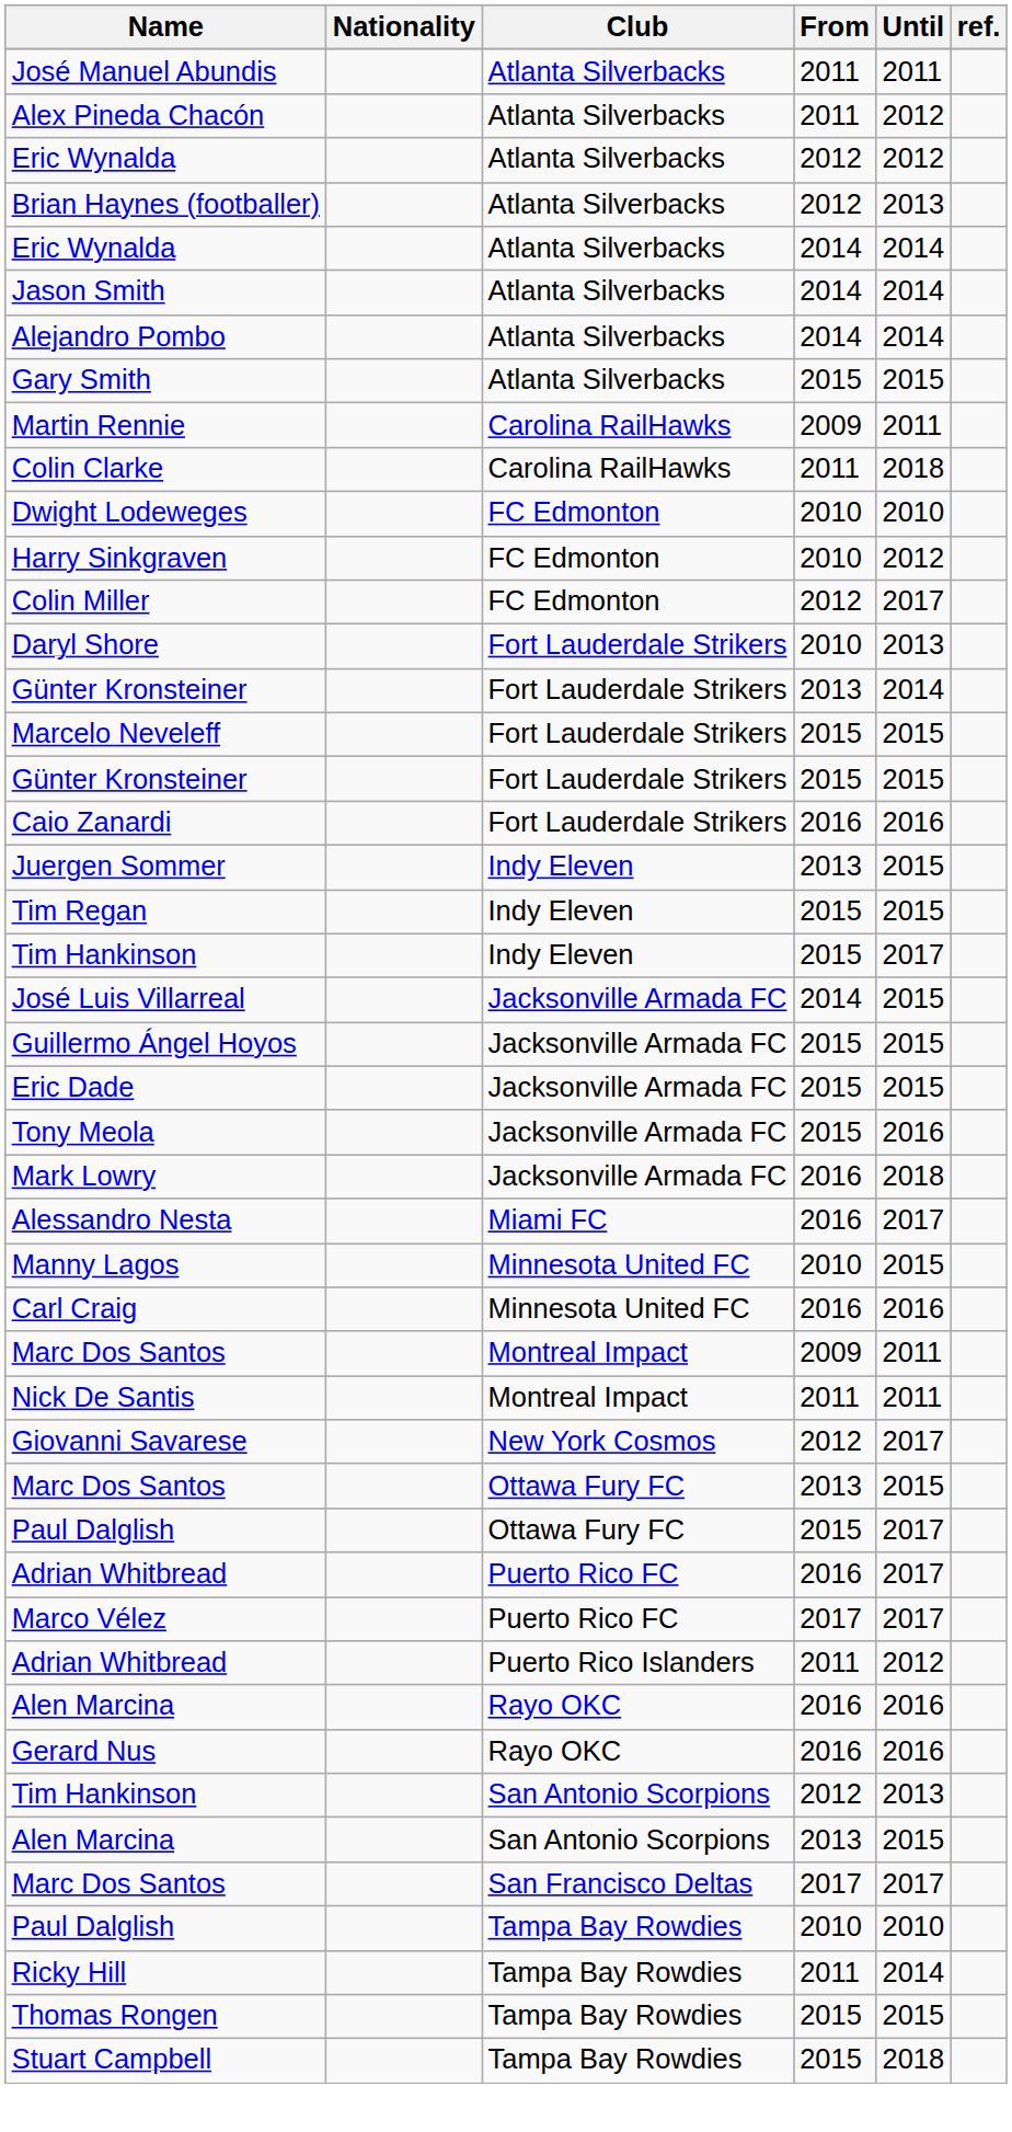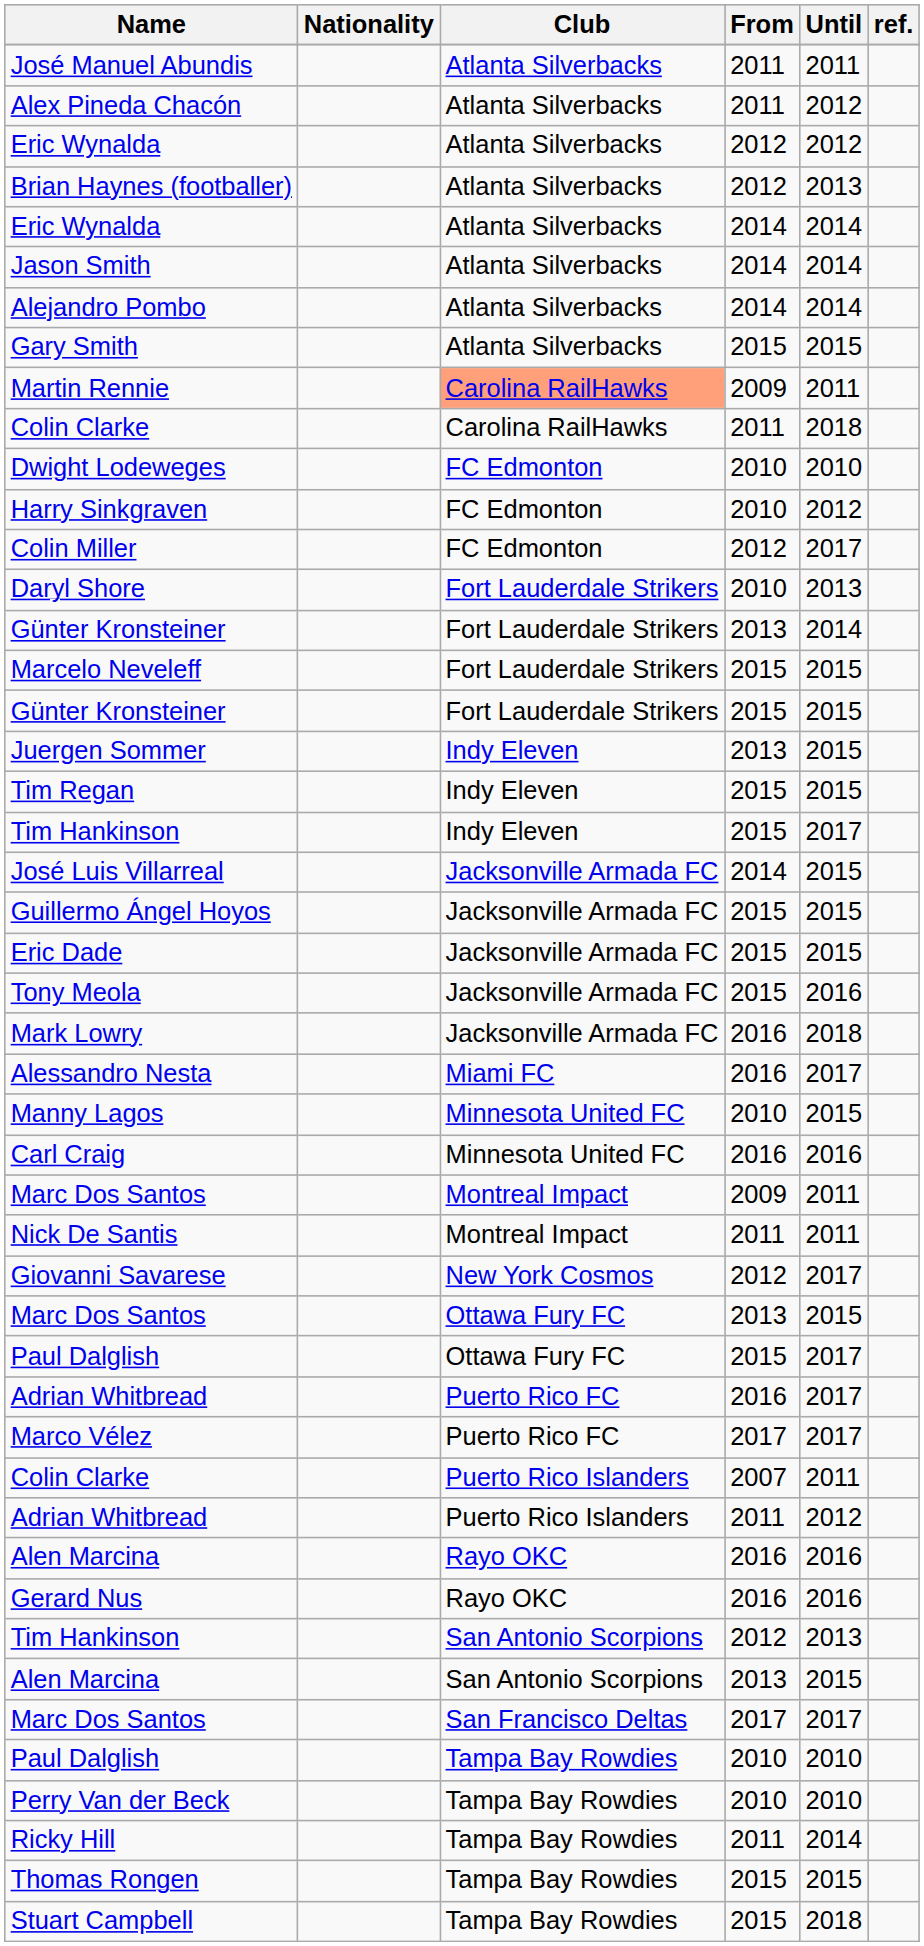Martin Rennie | Club: no background -> lightsalmon background
- row: Caio Zanardi | Fort Lauderdale Strikers | 2016 | 2016
+ row: Colin Clarke | Puerto Rico Islanders | 2007 | 2011
+ row: Perry Van der Beck | Tampa Bay Rowdies | 2010 | 2010
